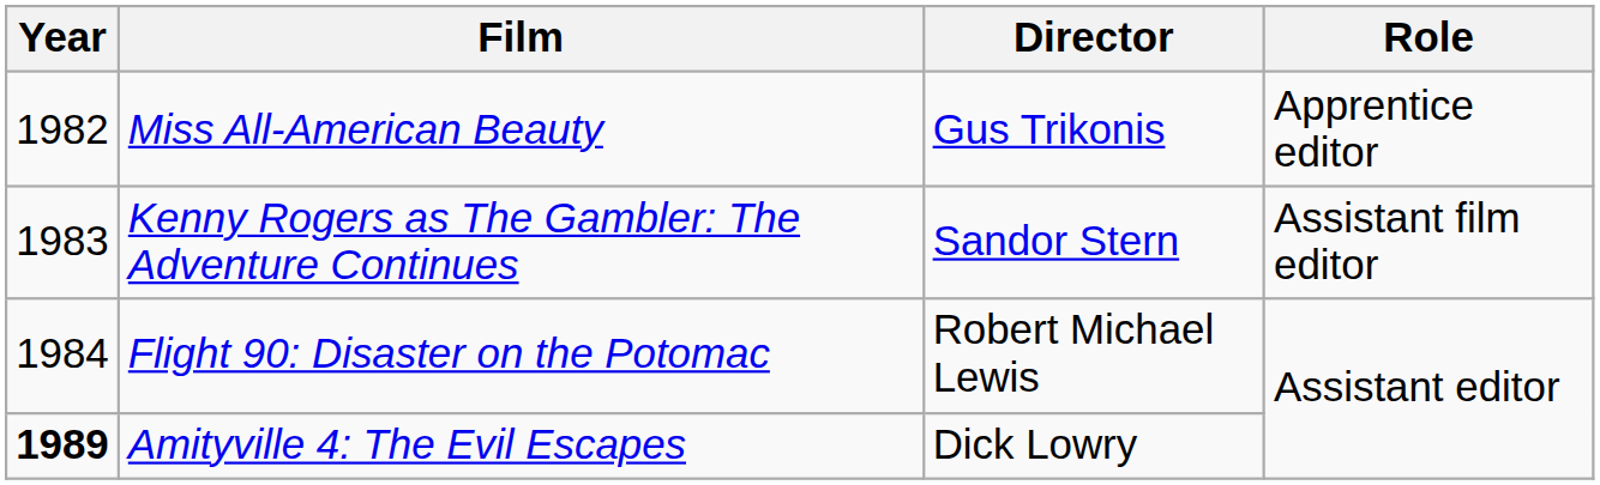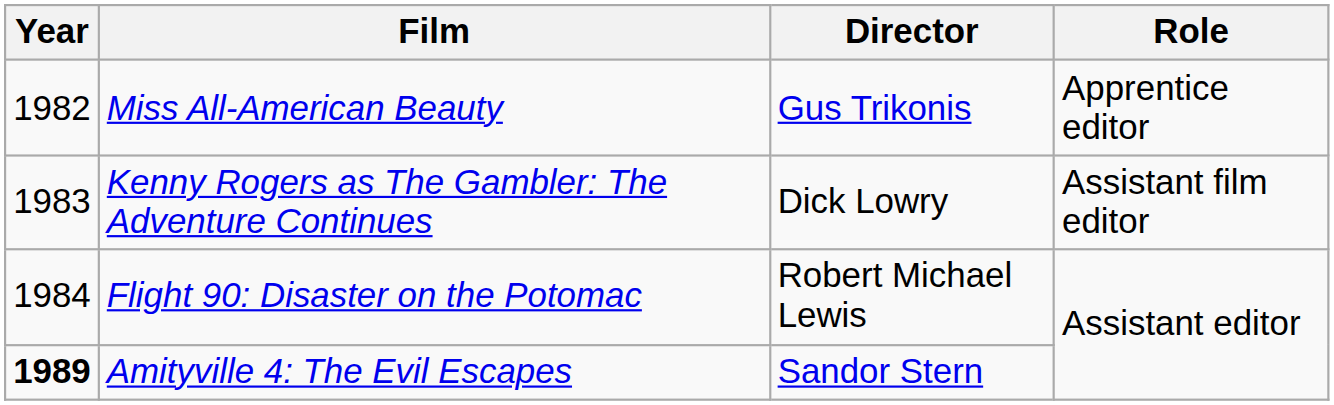Kenny Rogers as The Gambler: The Adventure Continues | Director: Sandor Stern -> Dick Lowry
Amityville 4: The Evil Escapes | Director: Dick Lowry -> Sandor Stern
